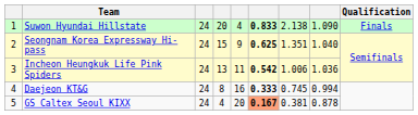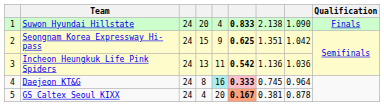Seongnam Korea Expressway Hi-pass | column 8: 1.040 -> 1.042
Incheon Heungkuk Life Pink Spiders | column 7: 1.006 -> 1.136
Daejeon KT&G | column 5: no background -> paleturquoise background
Daejeon KT&G | column 6: no background -> pink background
Daejeon KT&G | column 8: 0.994 -> 0.964
